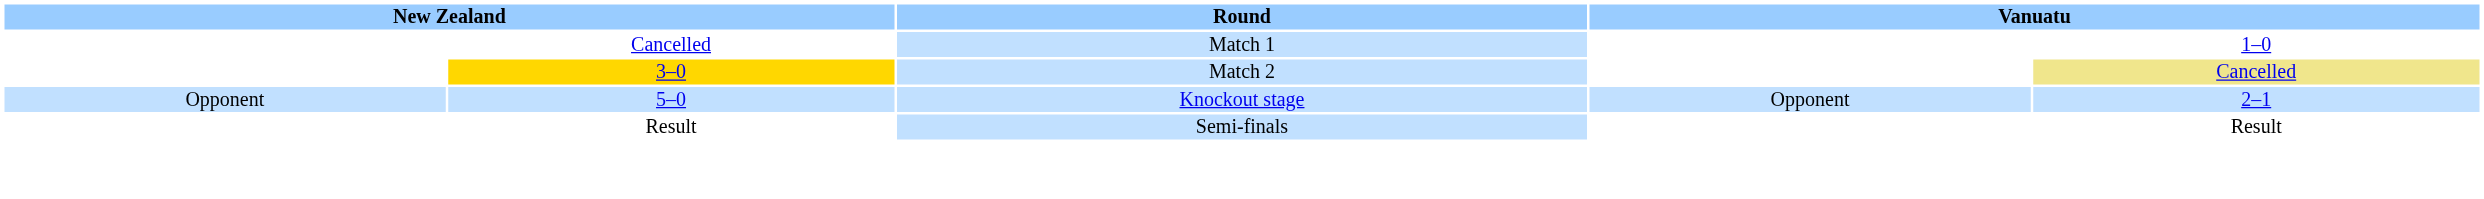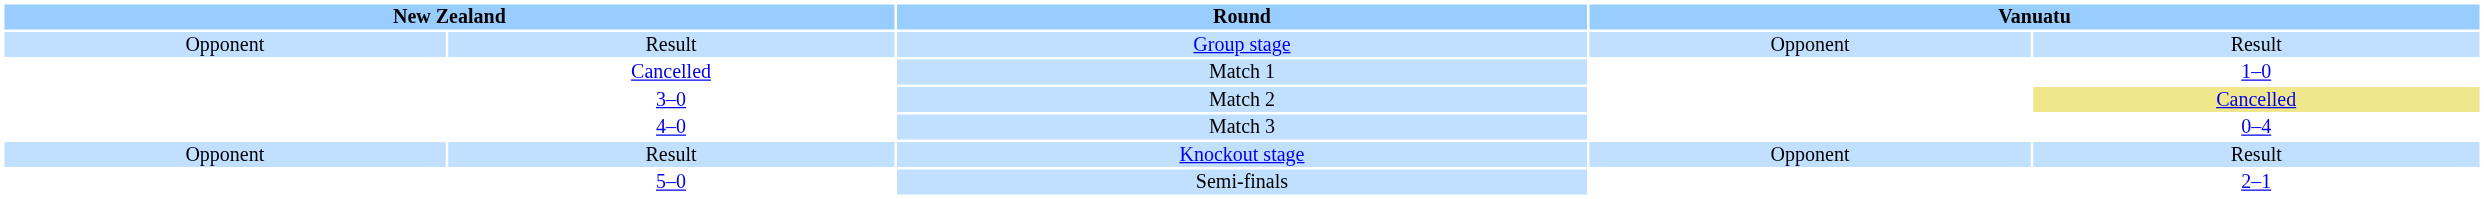+ row: Opponent | Result | Group stage | Opponent | Result
Match 2 | column 2: gold background -> no background
+ row: 4–0 | Match 3 | 0–4
Knockout stage | column 2: 5–0 -> Result
Knockout stage | column 5: 2–1 -> Result
Semi-finals | column 2: Result -> 5–0
Semi-finals | column 5: Result -> 2–1
